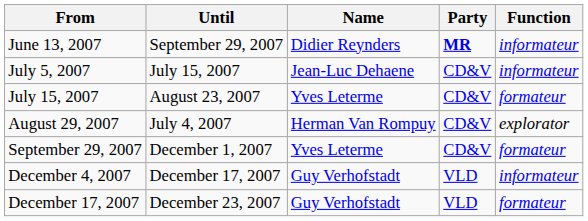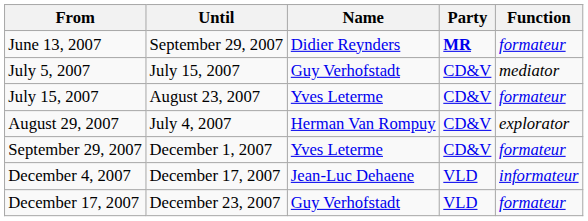June 13, 2007 | Function: informateur -> formateur
July 5, 2007 | Name: Jean-Luc Dehaene -> Guy Verhofstadt
July 5, 2007 | Function: informateur -> mediator
December 4, 2007 | Name: Guy Verhofstadt -> Jean-Luc Dehaene
